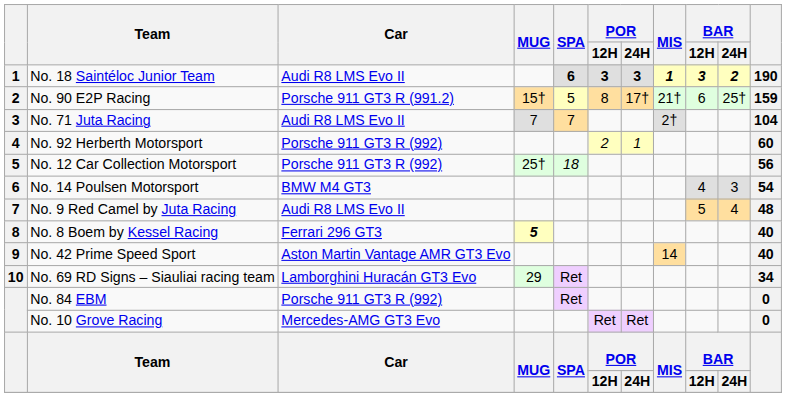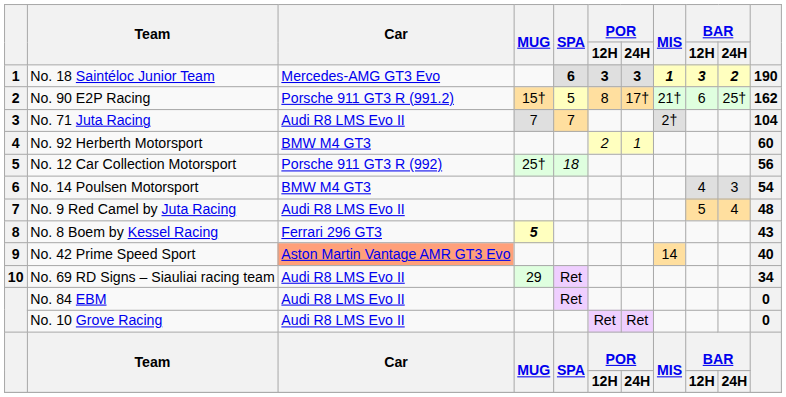No. 18 Saintéloc Junior Team | Car: Audi R8 LMS Evo II -> Mercedes-AMG GT3 Evo
No. 90 E2P Racing | column 11: 159 -> 162
No. 92 Herberth Motorsport | Car: Porsche 911 GT3 R (992) -> BMW M4 GT3
No. 8 Boem by Kessel Racing | column 11: 40 -> 43
No. 42 Prime Speed Sport | Car: no background -> lightsalmon background
No. 69 RD Signs – Siauliai racing team | Car: Lamborghini Huracán GT3 Evo -> Audi R8 LMS Evo II
No. 84 EBM | Car: Porsche 911 GT3 R (992) -> Audi R8 LMS Evo II
No. 10 Grove Racing | Car: Mercedes-AMG GT3 Evo -> Audi R8 LMS Evo II
